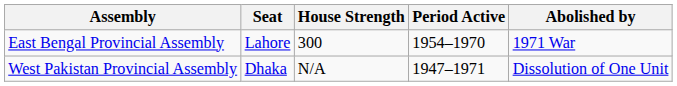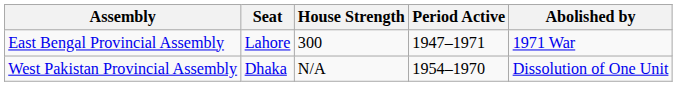East Bengal Provincial Assembly | Period Active: 1954–1970 -> 1947–1971
West Pakistan Provincial Assembly | Period Active: 1947–1971 -> 1954–1970
